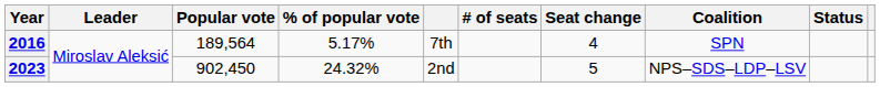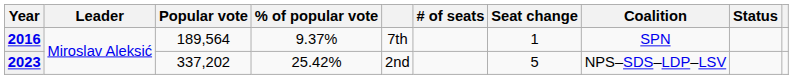2016 | % of popular vote: 5.17% -> 9.37%
2016 | Seat change: 4 -> 1
2023 | Popular vote: 902,450 -> 337,202
2023 | % of popular vote: 24.32% -> 25.42%
